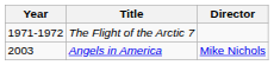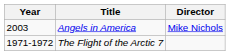rows swapped: The Flight of the Arctic 7 <-> Angels in America
